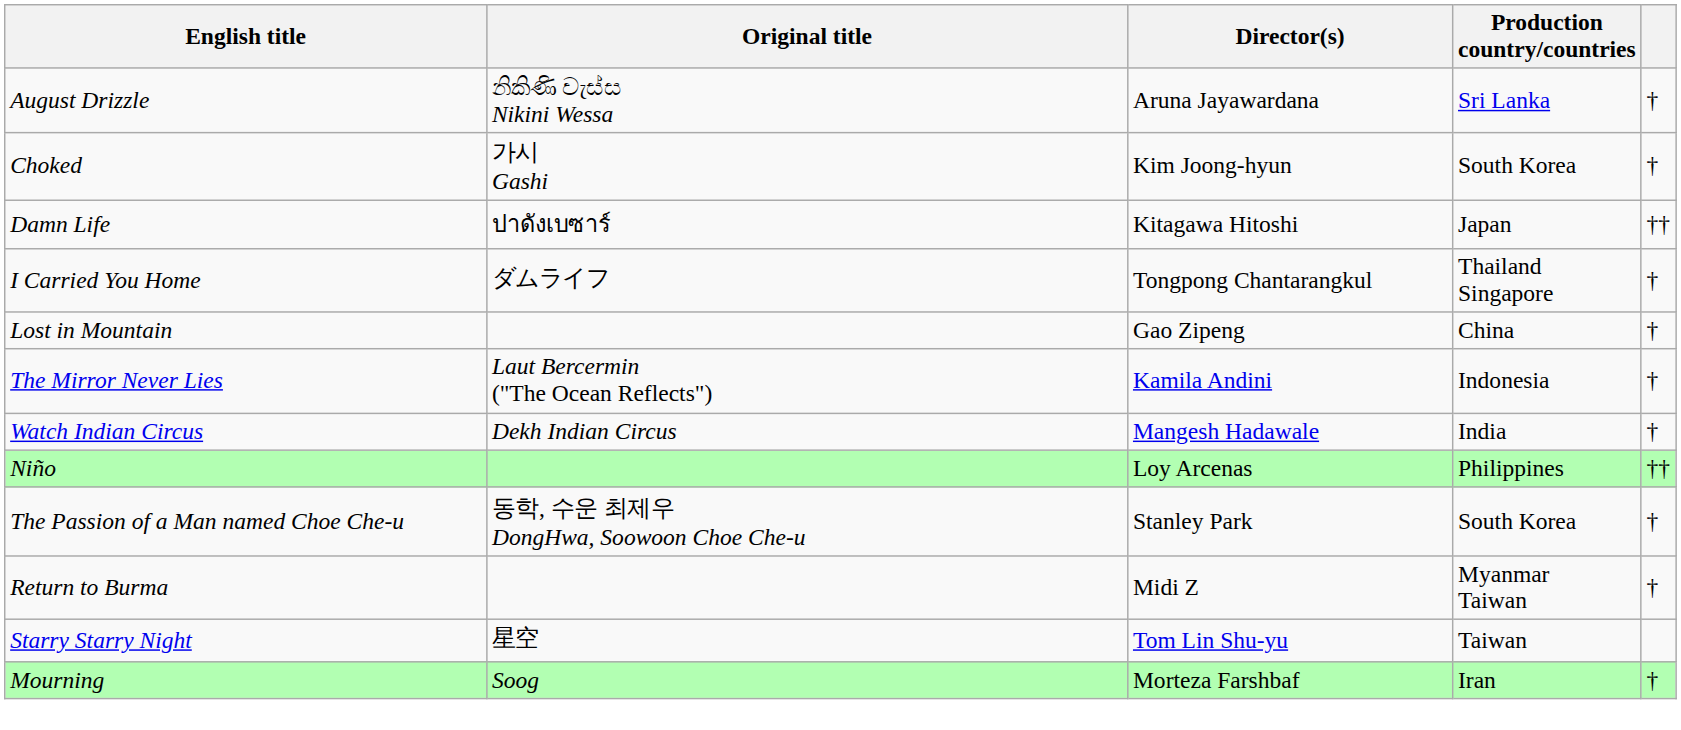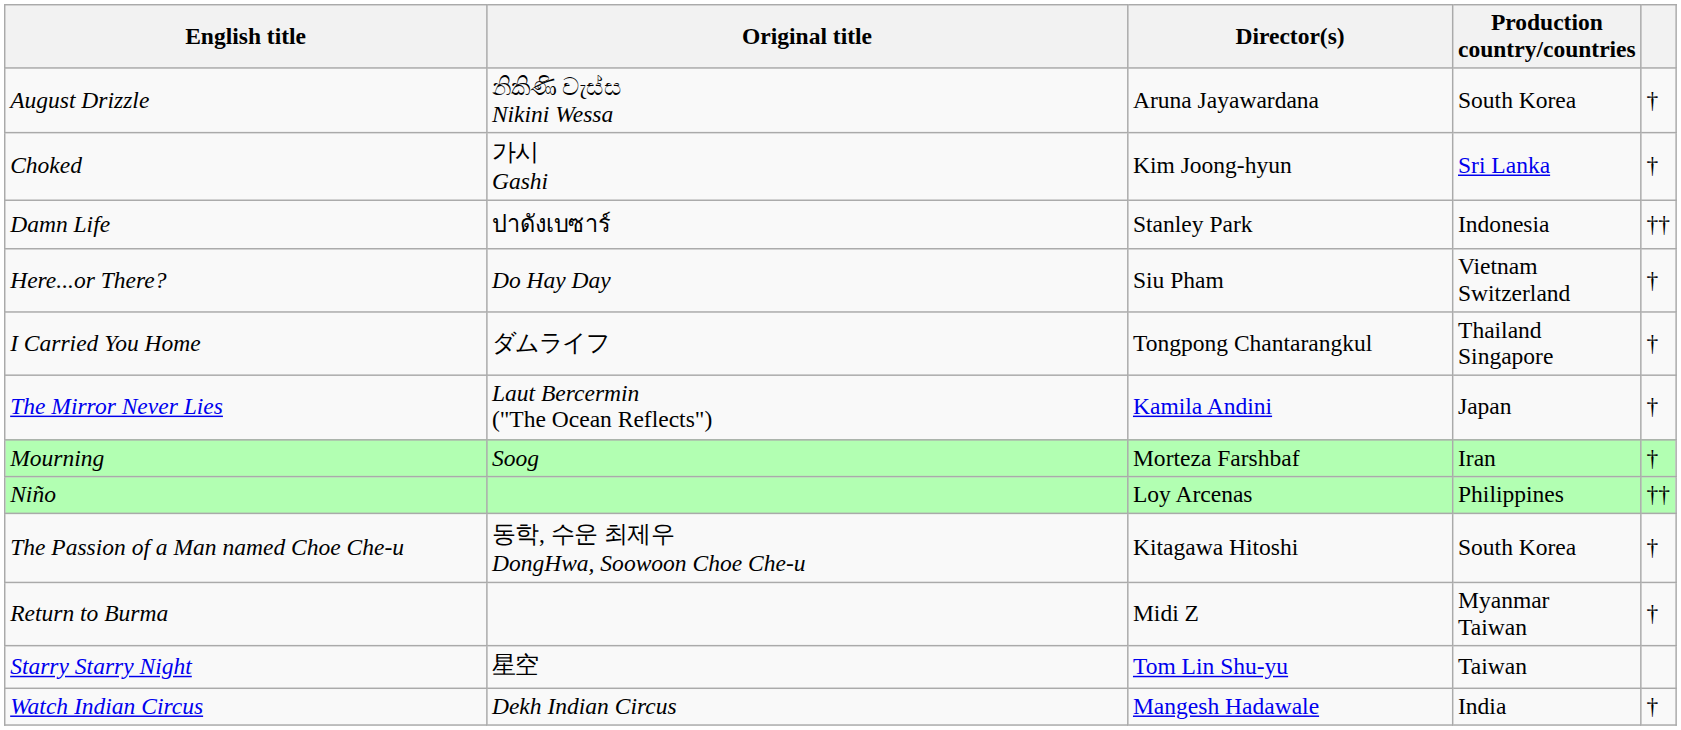August Drizzle | Production country/countries: Sri Lanka -> South Korea
Choked | Production country/countries: South Korea -> Sri Lanka
Damn Life | Director(s): Kitagawa Hitoshi -> Stanley Park
Damn Life | Production country/countries: Japan -> Indonesia
+ row: Here...or There? | Do Hay Day | Siu Pham | Vietnam Switzerland | †
- row: Lost in Mountain | Gao Zipeng | China | †
The Mirror Never Lies | Production country/countries: Indonesia -> Japan
rows swapped: Mourning <-> Watch Indian Circus
The Passion of a Man named Choe Che-u | Director(s): Stanley Park -> Kitagawa Hitoshi
